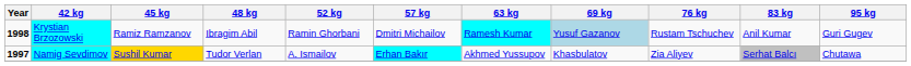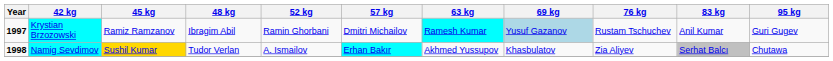Krystian Brzozowski | Year: 1998 -> 1997
Namig Sevdimov | Year: 1997 -> 1998
